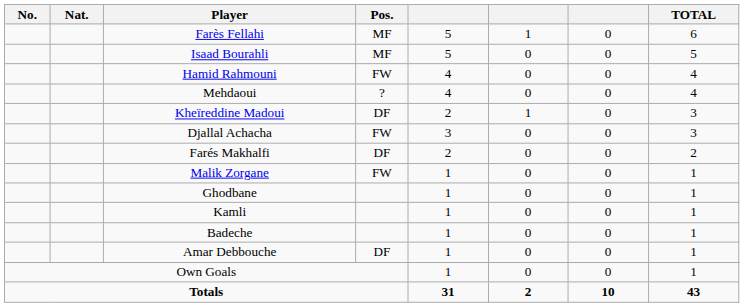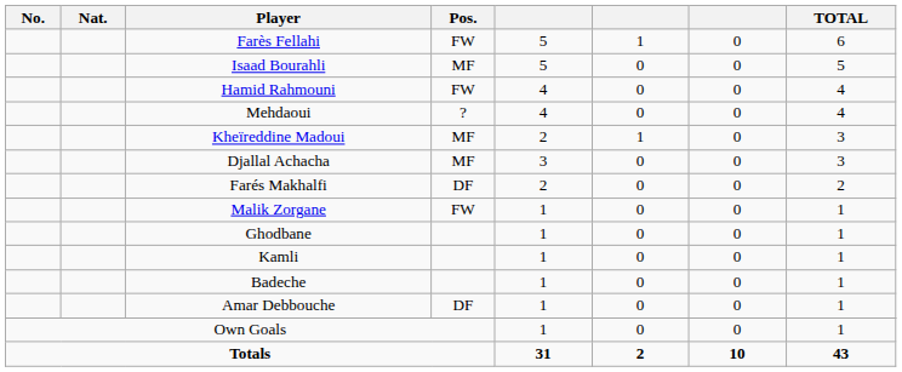Farès Fellahi | Pos.: MF -> FW
Kheïreddine Madoui | Pos.: DF -> MF
Djallal Achacha | Pos.: FW -> MF
